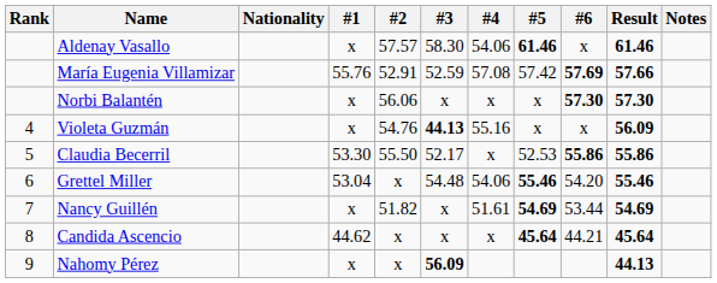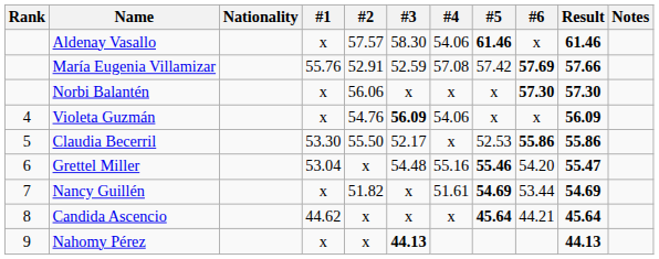Violeta Guzmán | #3: 44.13 -> 56.09
Violeta Guzmán | #4: 55.16 -> 54.06
Grettel Miller | #4: 54.06 -> 55.16
Grettel Miller | Result: 55.46 -> 55.47
Nahomy Pérez | #3: 56.09 -> 44.13
